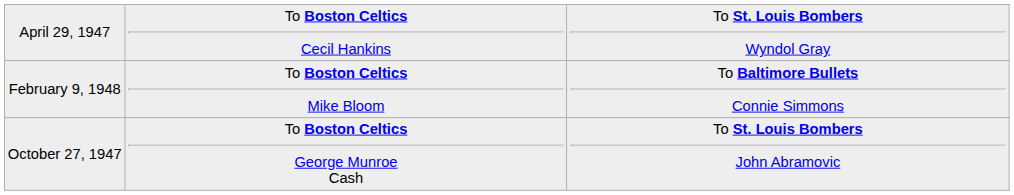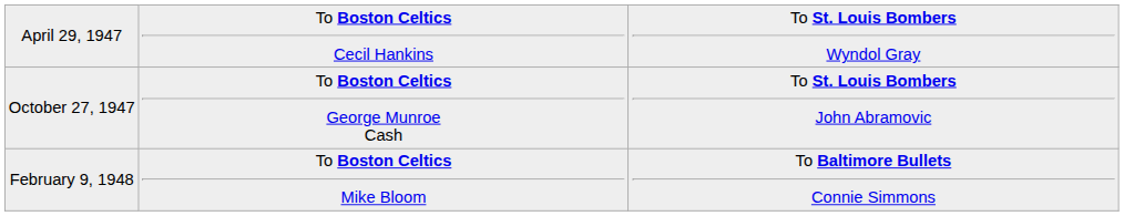rows swapped: October 27, 1947 <-> February 9, 1948
